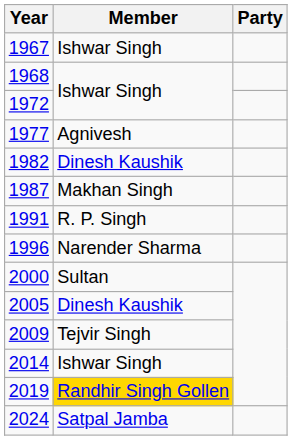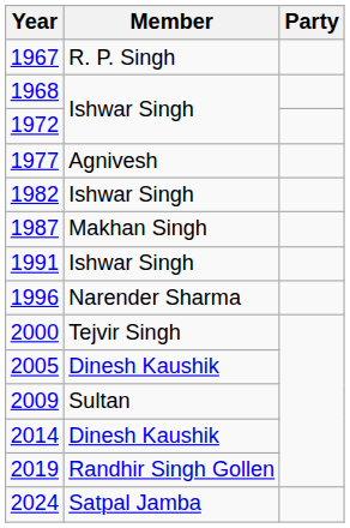1967 | Member: Ishwar Singh -> R. P. Singh
1982 | Member: Dinesh Kaushik -> Ishwar Singh
1991 | Member: R. P. Singh -> Ishwar Singh
2000 | Member: Sultan -> Tejvir Singh
2009 | Member: Tejvir Singh -> Sultan
2014 | Member: Ishwar Singh -> Dinesh Kaushik
2019 | Member: gold background -> no background
